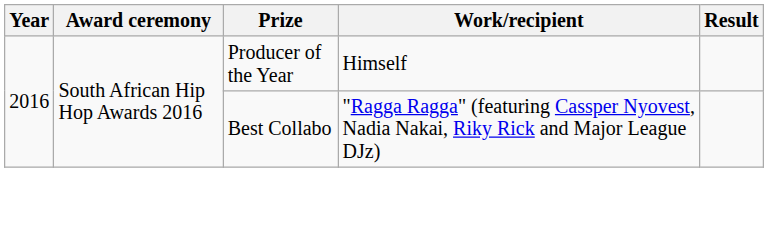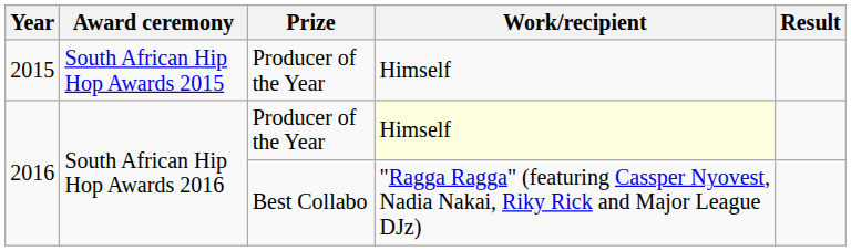+ row: 2015 | South African Hip Hop Awards 2015 | Producer of the Year | Himself
2016 / Producer of the Year | Work/recipient: no background -> lightyellow background
